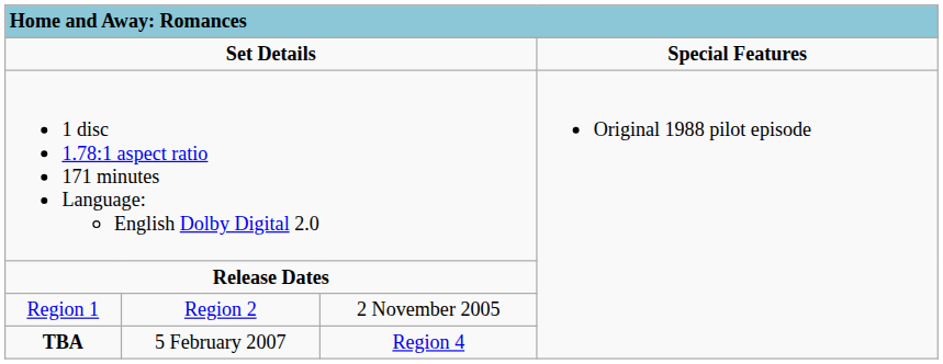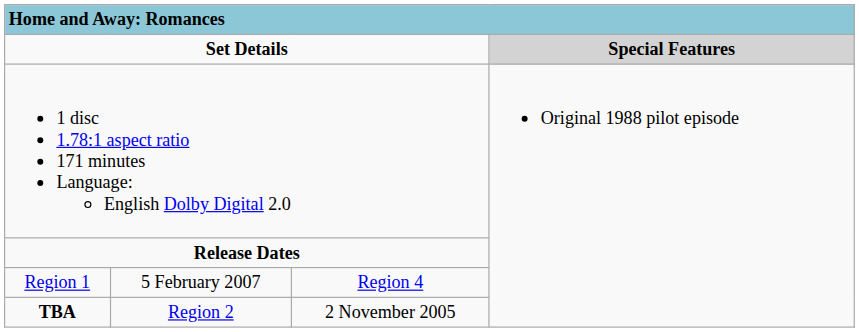Set Details | column 4: no background -> lightgrey background
Region 1 | column 2: Region 2 -> 5 February 2007
Region 1 | column 3: 2 November 2005 -> Region 4
TBA | column 2: 5 February 2007 -> Region 2
TBA | column 3: Region 4 -> 2 November 2005
